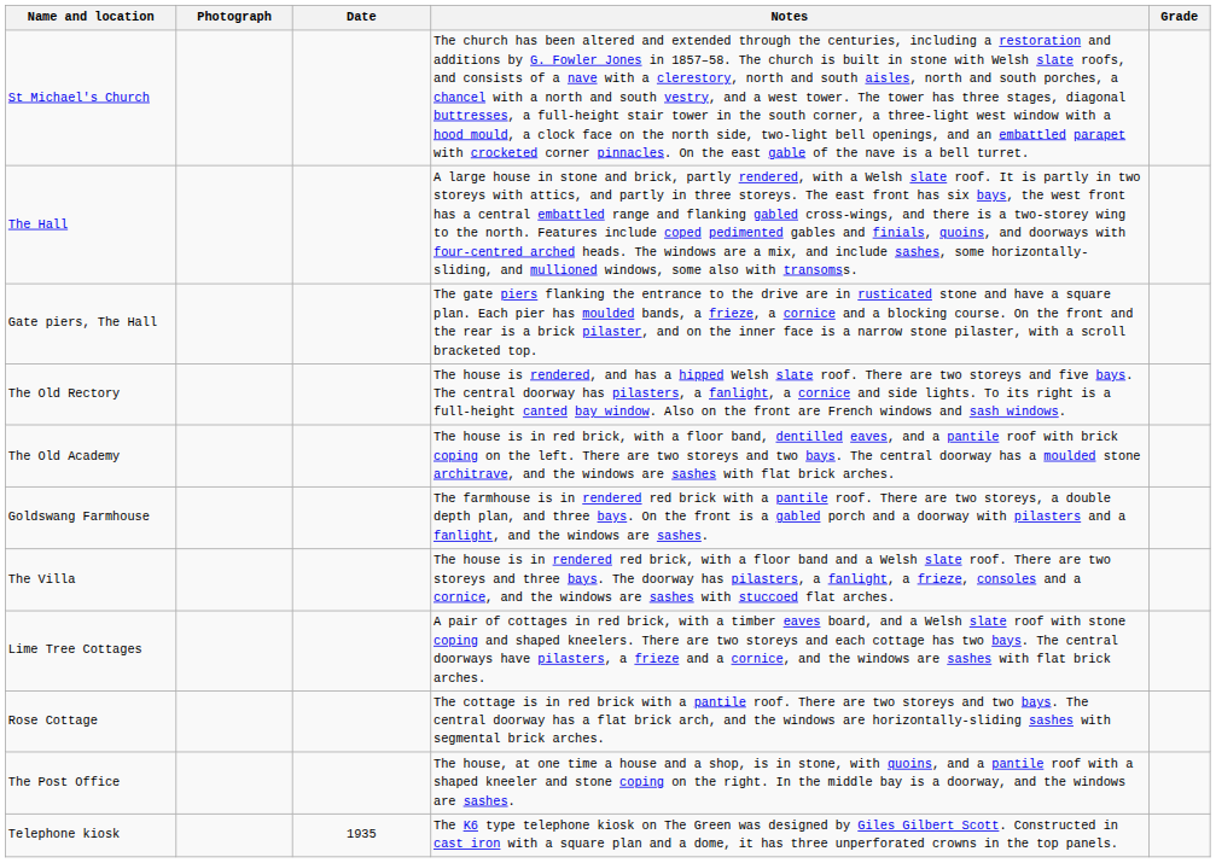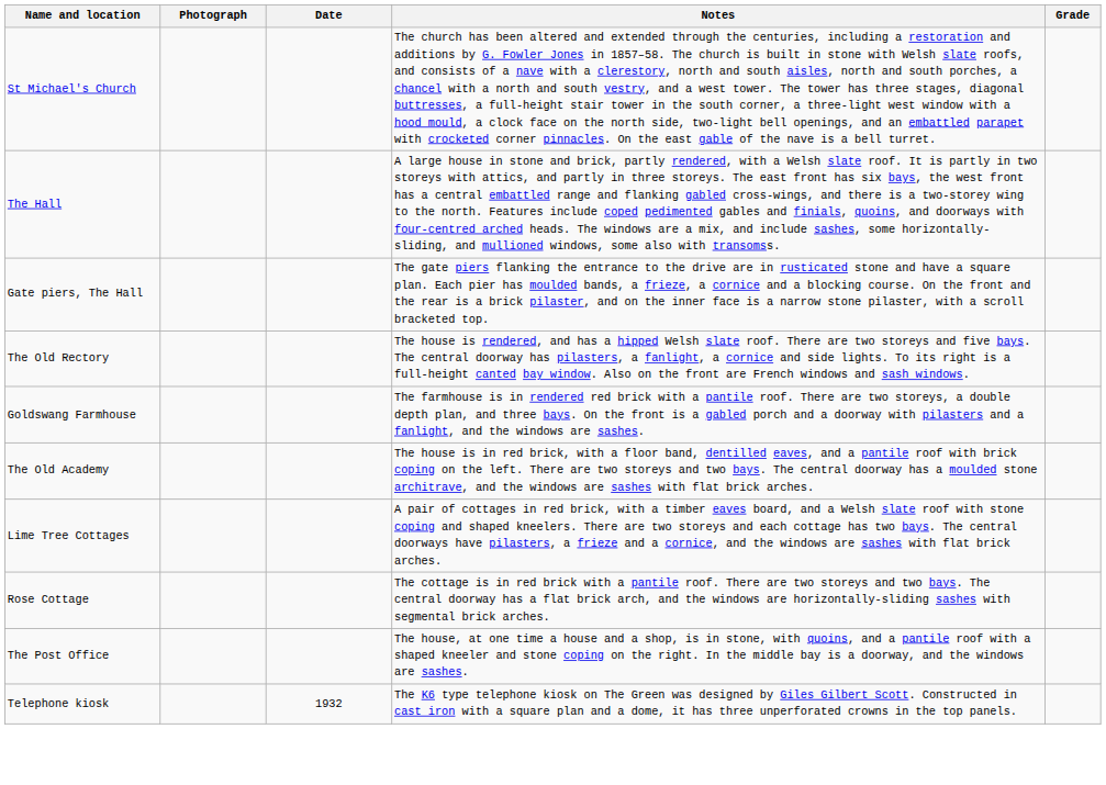rows swapped: The Old Academy <-> Goldswang Farmhouse
- row: The Villa | The house is in rendered red brick, with a floor band and a Welsh slate roof. There are two storeys and three bays. The doorway has pilasters, a fanlight, a frieze, consoles and a cornice, and the windows are sashes with stuccoed flat arches.
Telephone kiosk | Date: 1935 -> 1932
